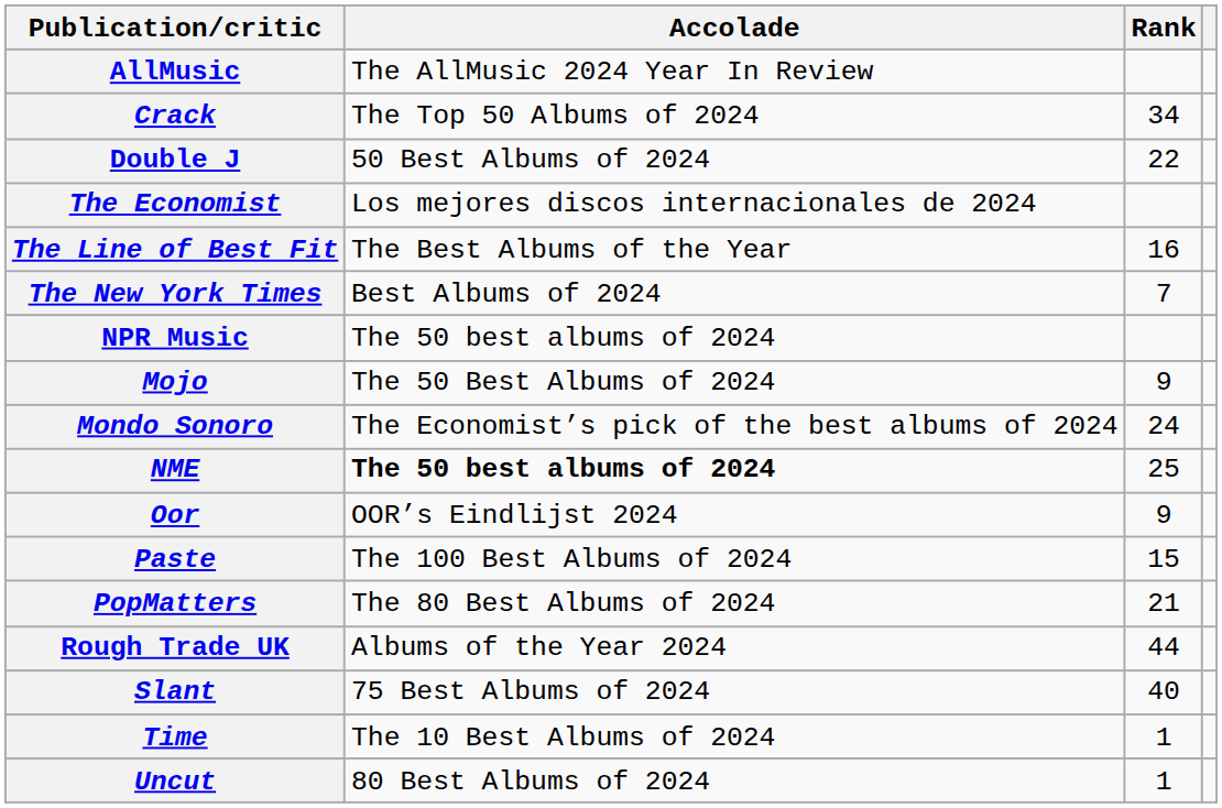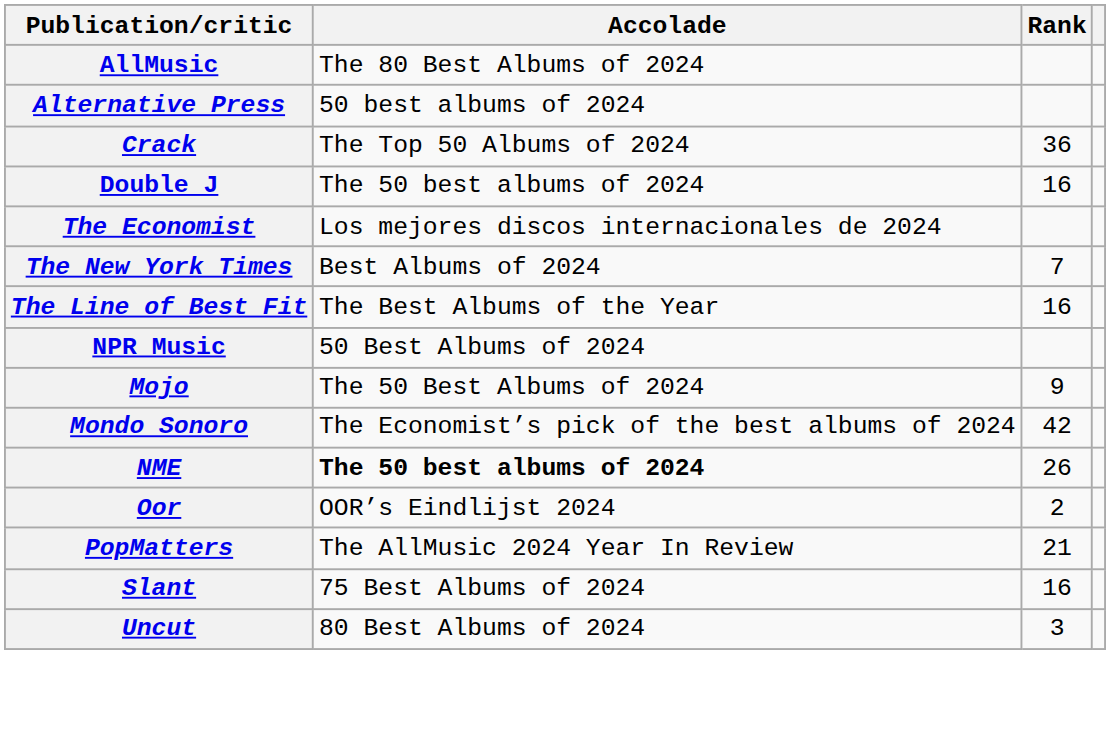AllMusic | Accolade: The AllMusic 2024 Year In Review -> The 80 Best Albums of 2024
+ row: Alternative Press | 50 best albums of 2024
Crack | Rank: 34 -> 36
Double J | Accolade: 50 Best Albums of 2024 -> The 50 best albums of 2024
Double J | Rank: 22 -> 16
rows swapped: The Line of Best Fit <-> The New York Times
NPR Music | Accolade: The 50 best albums of 2024 -> 50 Best Albums of 2024
Mondo Sonoro | Rank: 24 -> 42
NME | Rank: 25 -> 26
Oor | Rank: 9 -> 2
- row: Paste | The 100 Best Albums of 2024 | 15
PopMatters | Accolade: The 80 Best Albums of 2024 -> The AllMusic 2024 Year In Review
- row: Rough Trade UK | Albums of the Year 2024 | 44
Slant | Rank: 40 -> 16
- row: Time | The 10 Best Albums of 2024 | 1
Uncut | Rank: 1 -> 3
